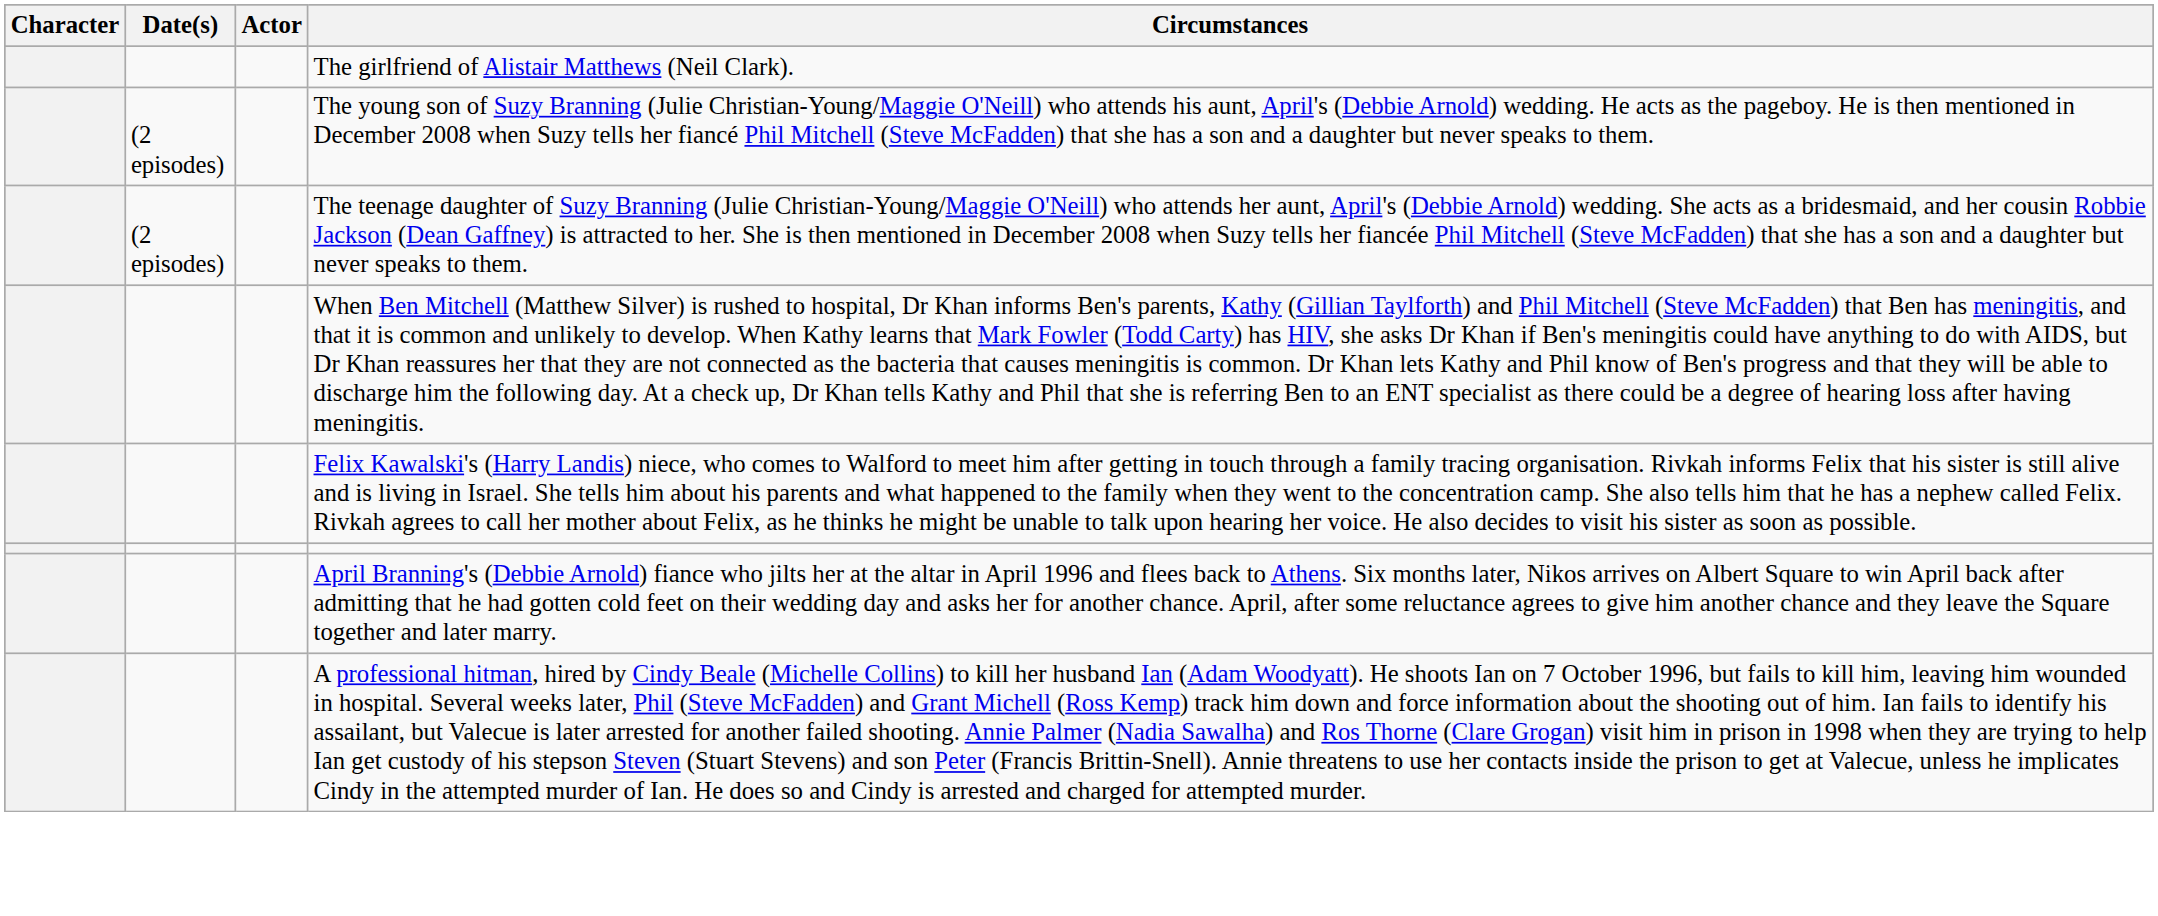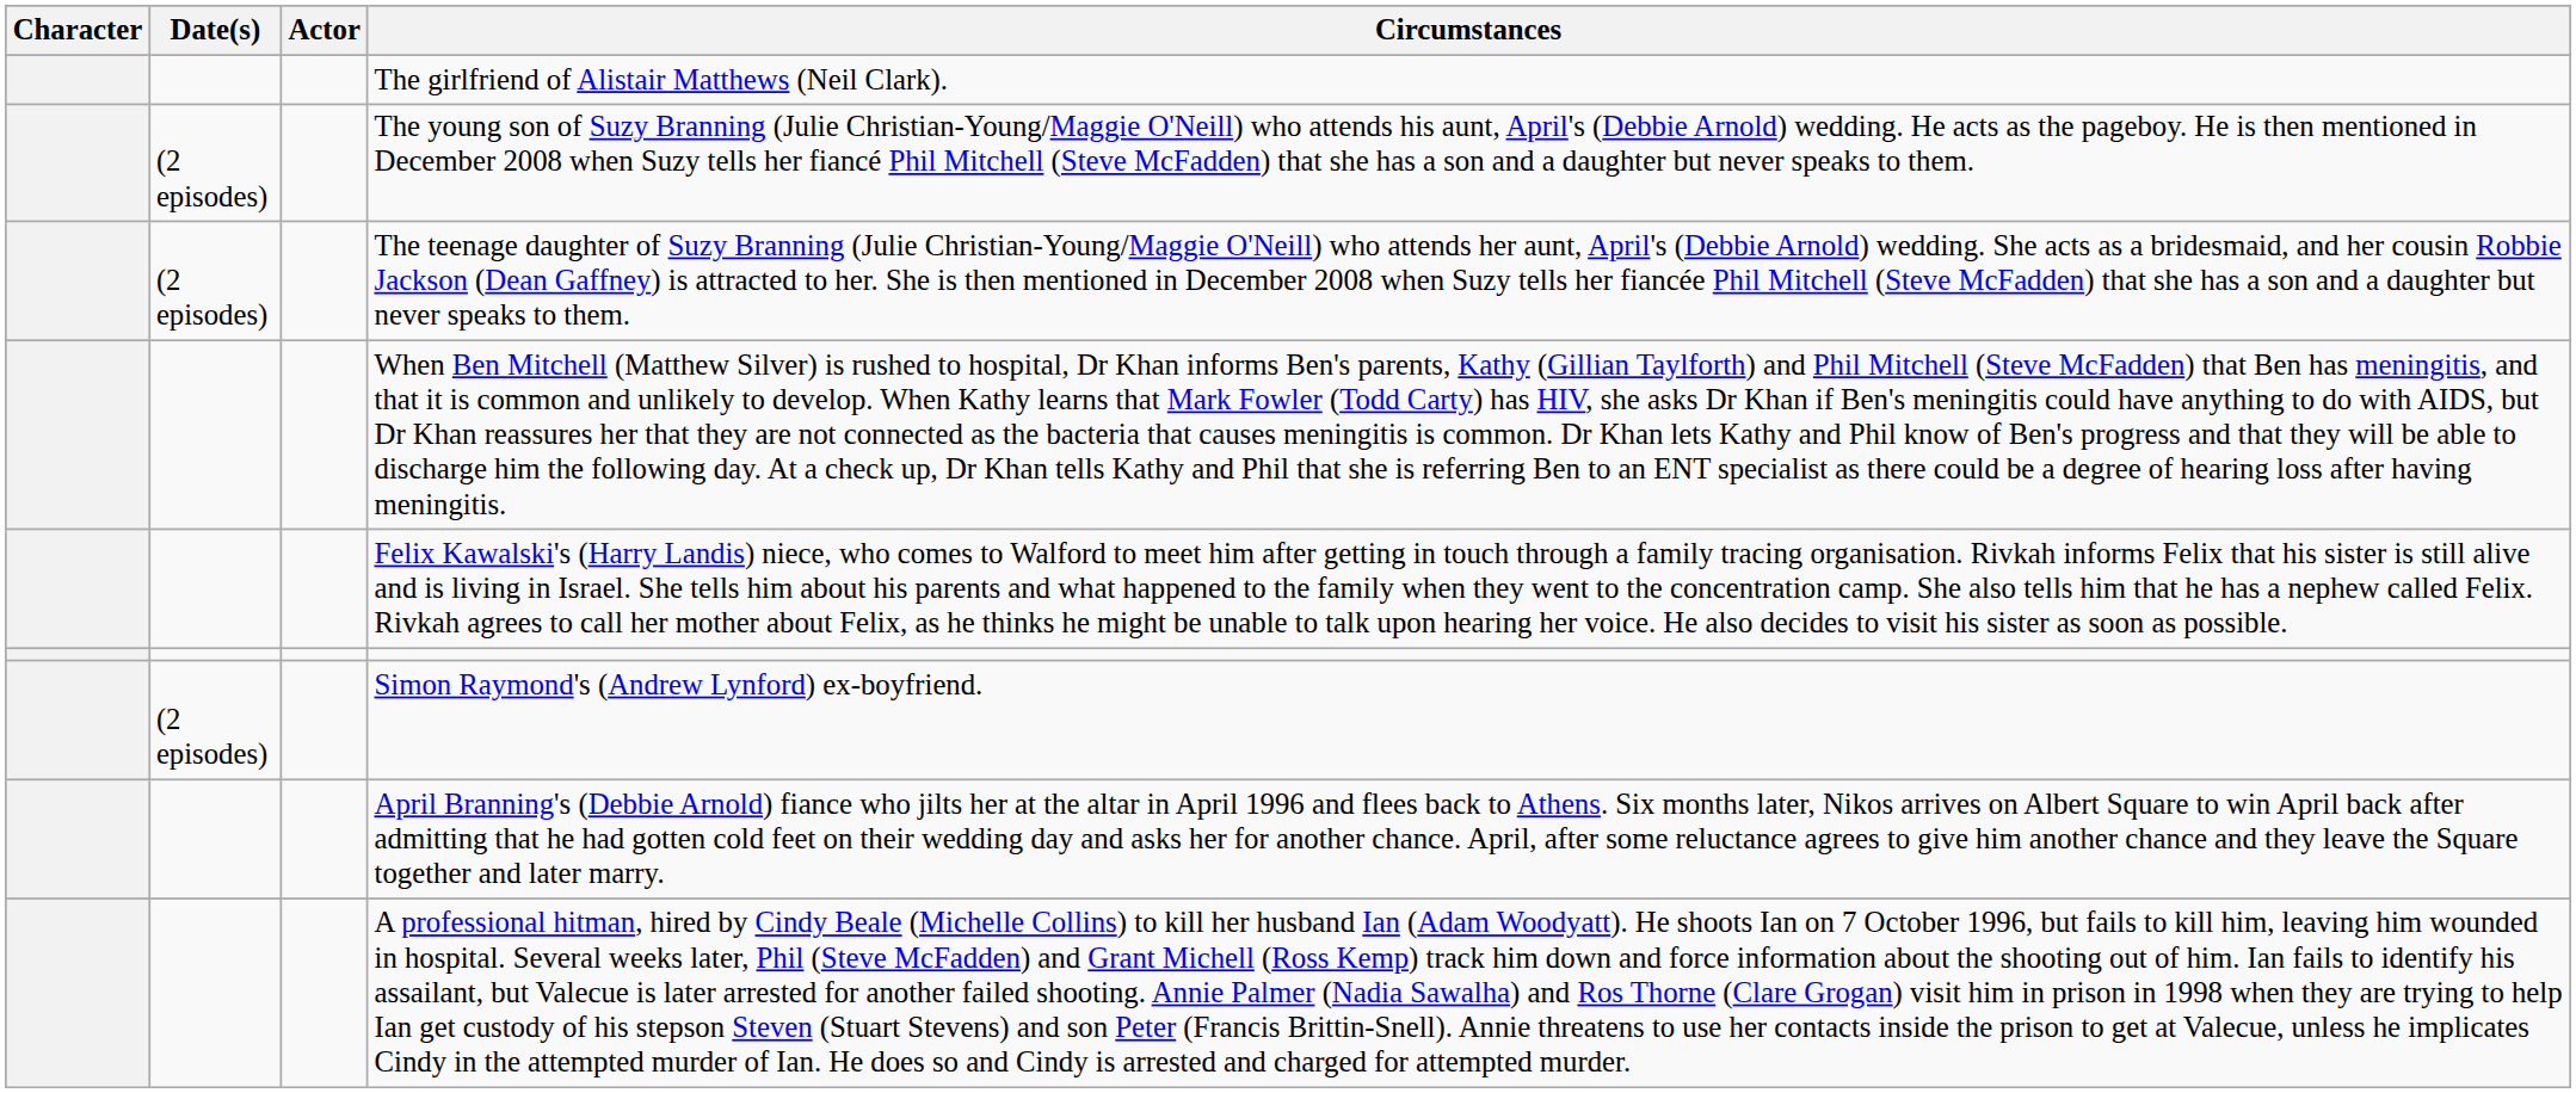+ row: (2 episodes) | Simon Raymond's (Andrew Lynford) ex-boyfriend.
